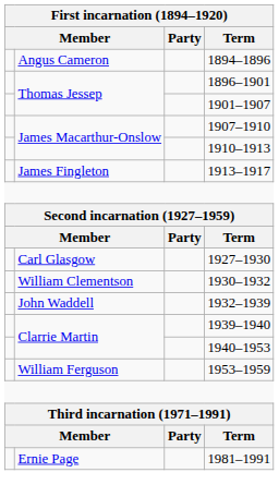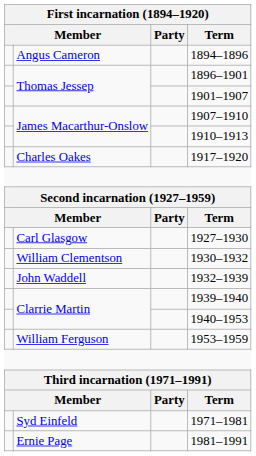- row: James Fingleton | 1913–1917
+ row: Charles Oakes | 1917–1920
+ row: Syd Einfeld | 1971–1981
